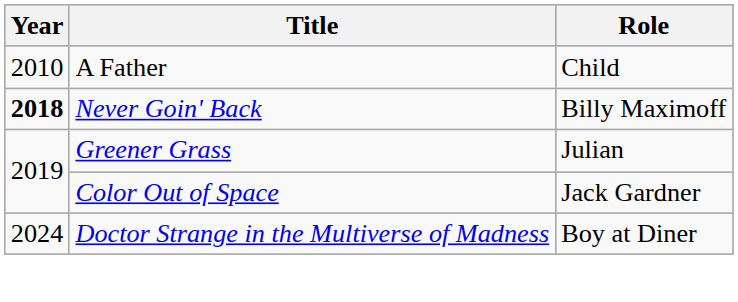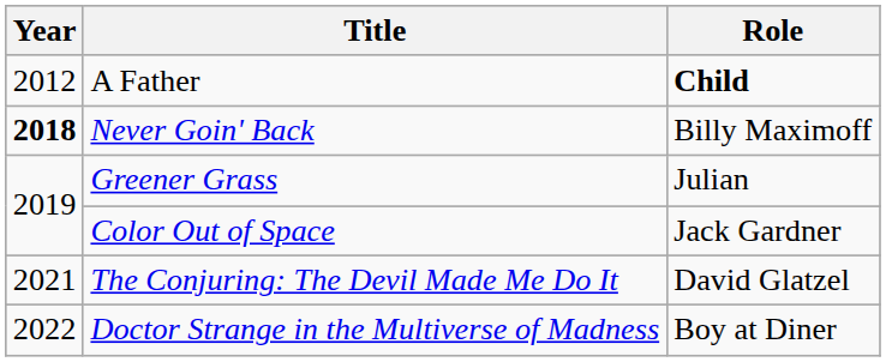A Father | Year: 2010 -> 2012
A Father | Role: normal -> bold
+ row: 2021 | The Conjuring: The Devil Made Me Do It | David Glatzel
Doctor Strange in the Multiverse of Madness | Year: 2024 -> 2022
